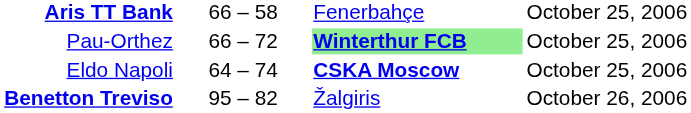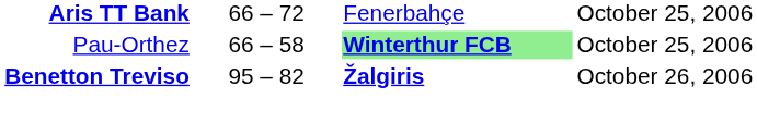Aris TT Bank | column 2: 66 – 58 -> 66 – 72
Pau-Orthez | column 2: 66 – 72 -> 66 – 58
- row: Eldo Napoli | 64 – 74 | CSKA Moscow | October 25, 2006
Benetton Treviso | column 3: normal -> bold
